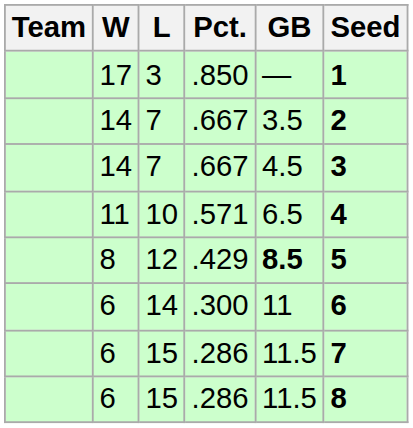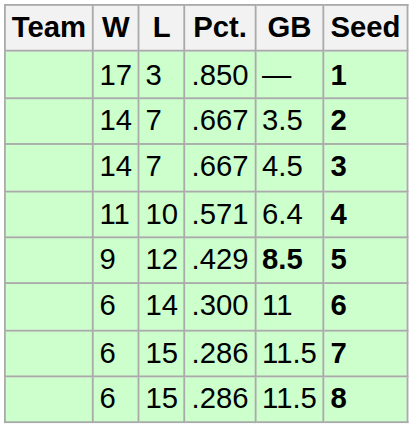10 | GB: 6.5 -> 6.4
12 | W: 8 -> 9
